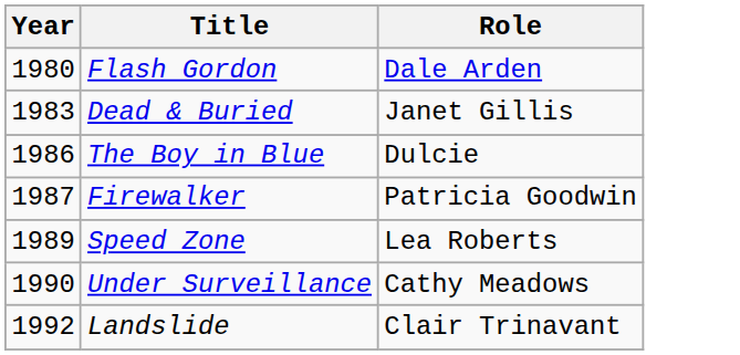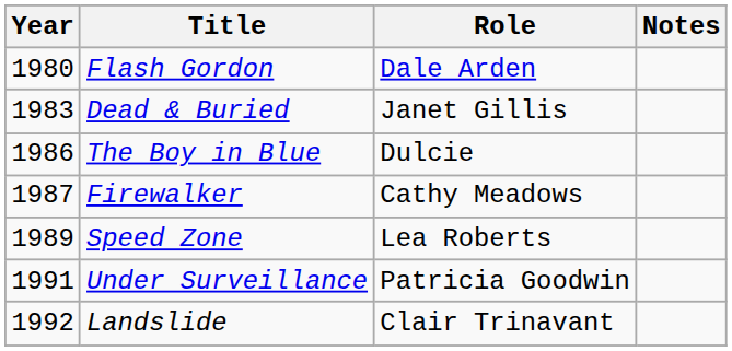+ column: Notes
Firewalker | Role: Patricia Goodwin -> Cathy Meadows
Under Surveillance | Year: 1990 -> 1991
Under Surveillance | Role: Cathy Meadows -> Patricia Goodwin
